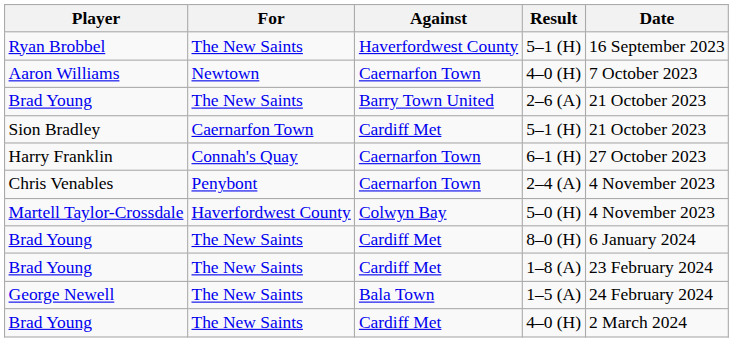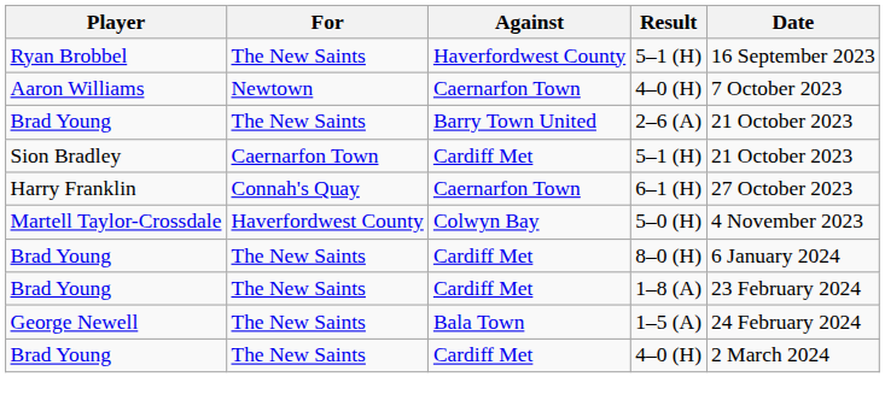- row: Chris Venables | Penybont | Caernarfon Town | 2–4 (A) | 4 November 2023
